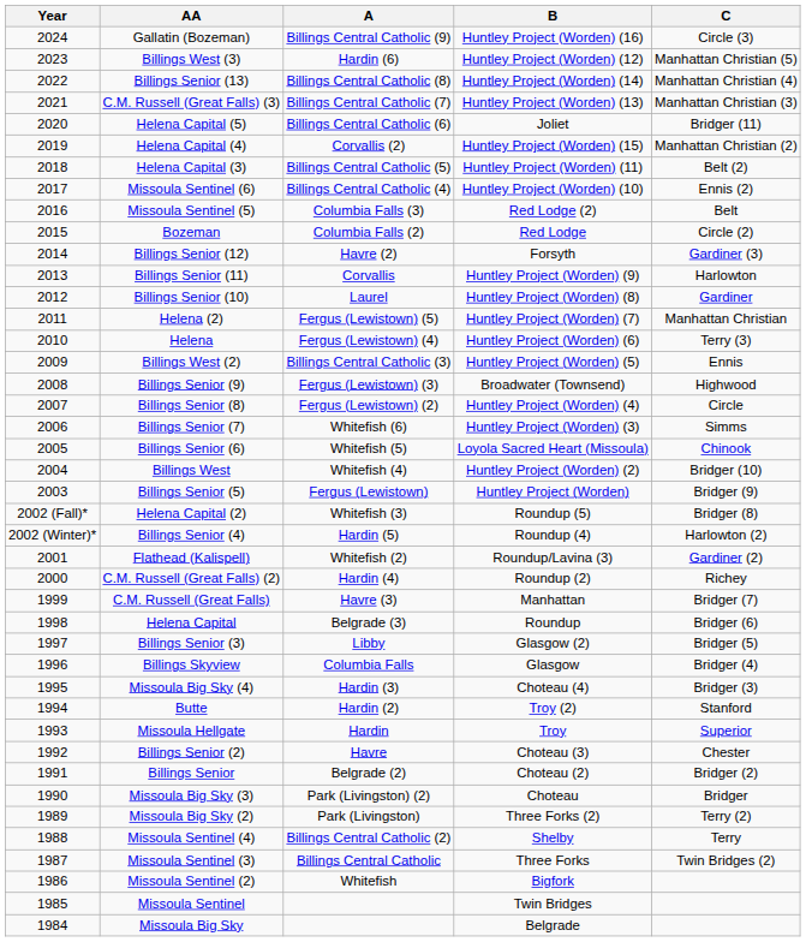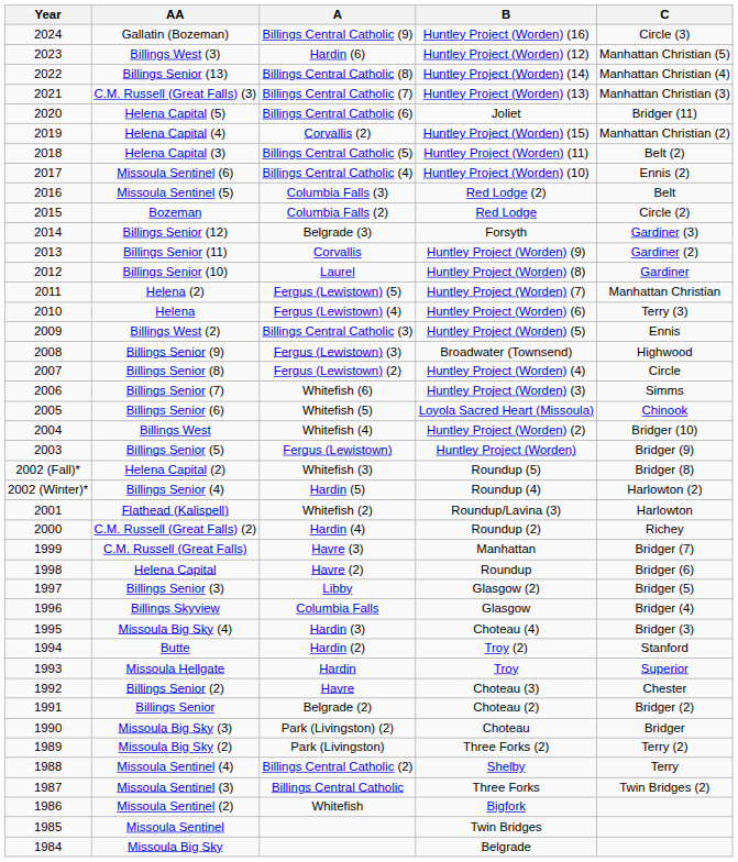Billings Senior (12) | A: Havre (2) -> Belgrade (3)
Billings Senior (11) | C: Harlowton -> Gardiner (2)
Flathead (Kalispell) | C: Gardiner (2) -> Harlowton
Helena Capital | A: Belgrade (3) -> Havre (2)
